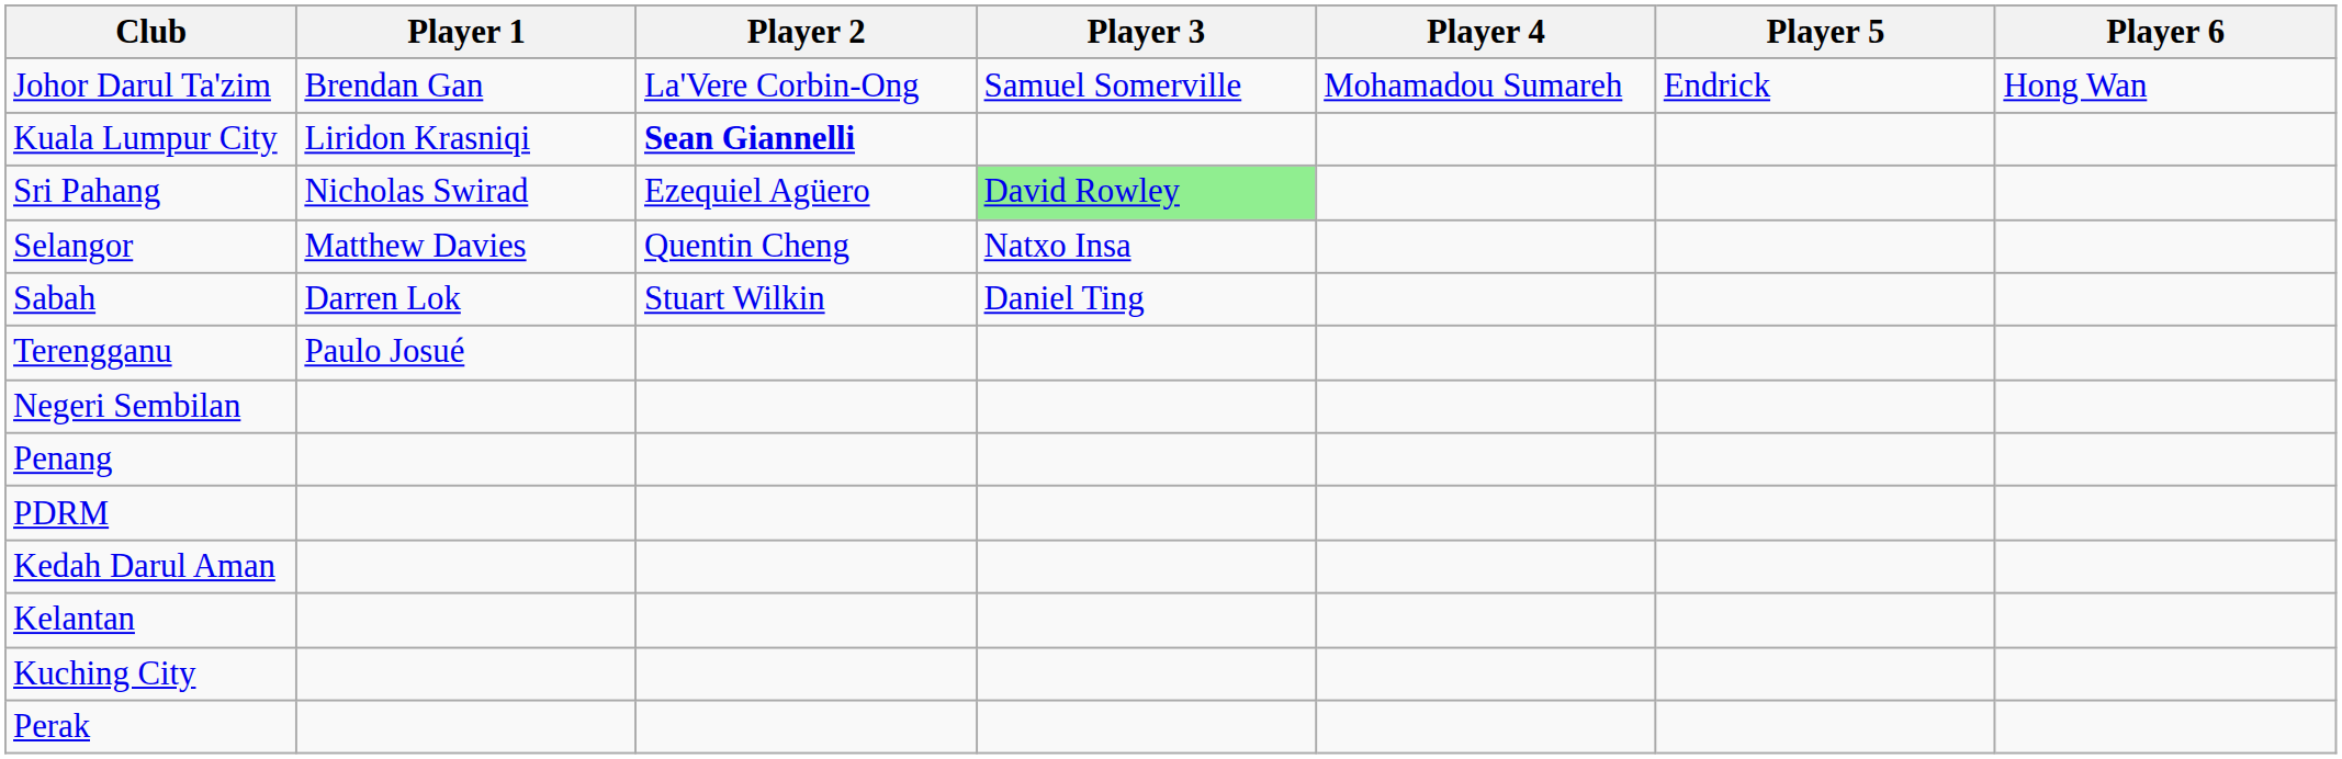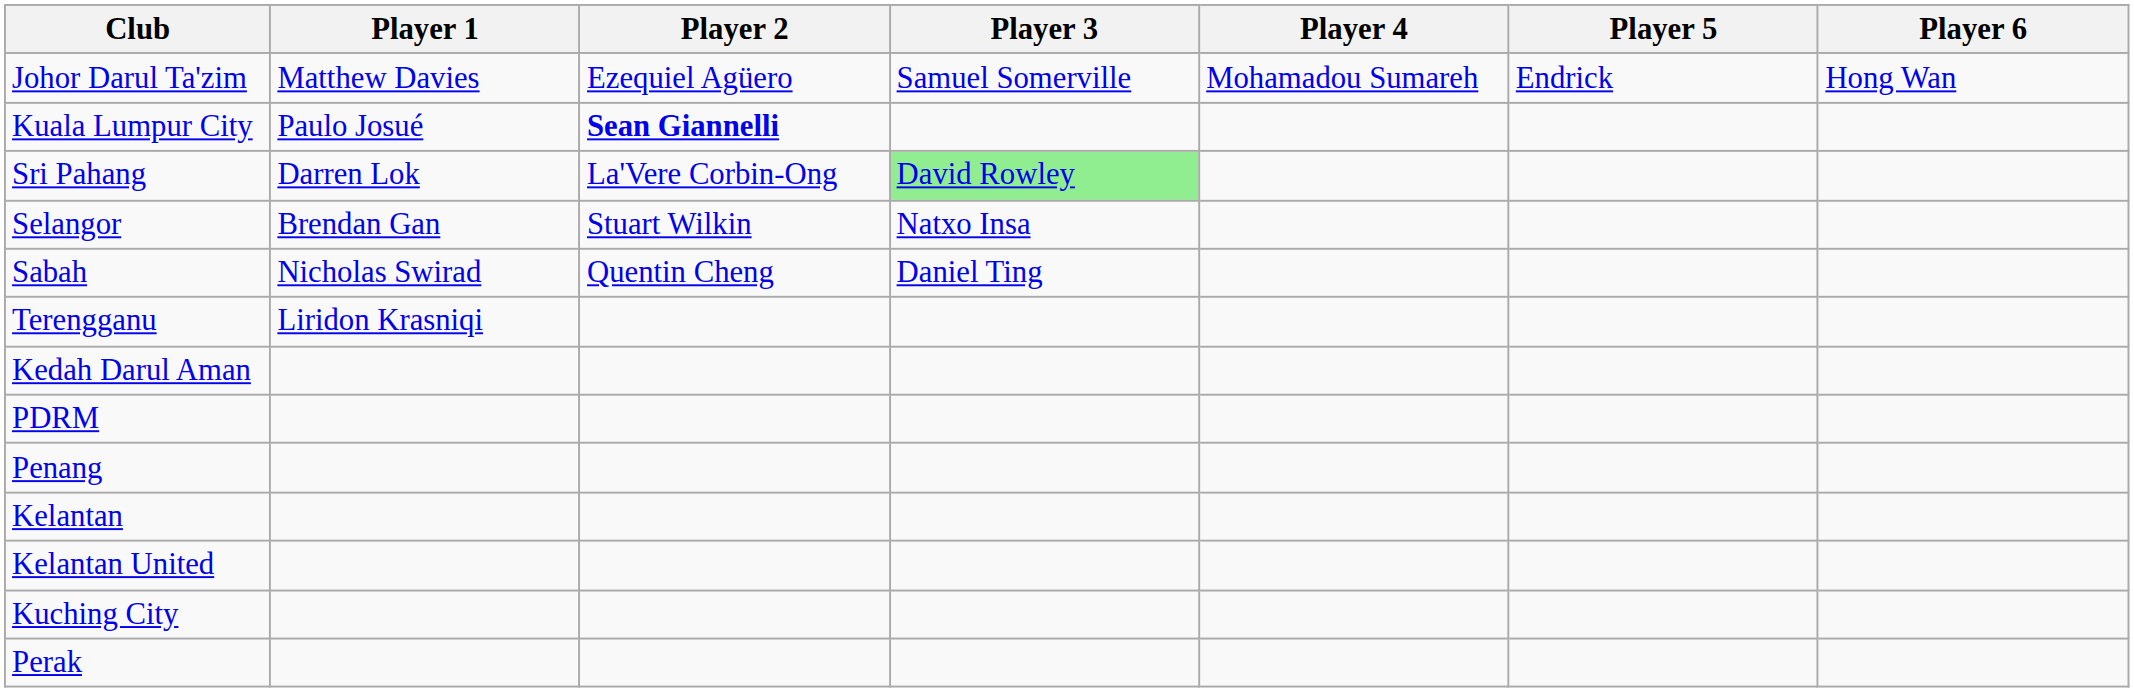Johor Darul Ta'zim | Player 1: Brendan Gan -> Matthew Davies
Johor Darul Ta'zim | Player 2: La'Vere Corbin-Ong -> Ezequiel Agüero
Kuala Lumpur City | Player 1: Liridon Krasniqi -> Paulo Josué
Sri Pahang | Player 1: Nicholas Swirad -> Darren Lok
Sri Pahang | Player 2: Ezequiel Agüero -> La'Vere Corbin-Ong
Selangor | Player 1: Matthew Davies -> Brendan Gan
Selangor | Player 2: Quentin Cheng -> Stuart Wilkin
Sabah | Player 1: Darren Lok -> Nicholas Swirad
Sabah | Player 2: Stuart Wilkin -> Quentin Cheng
Terengganu | Player 1: Paulo Josué -> Liridon Krasniqi
- row: Negeri Sembilan
rows swapped: Penang <-> Kedah Darul Aman
+ row: Kelantan United
